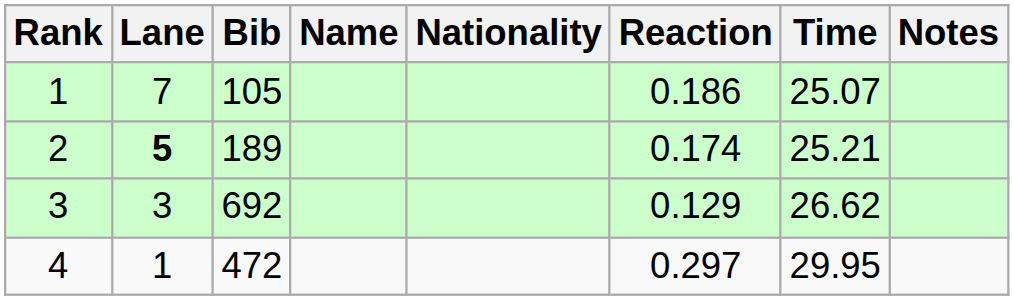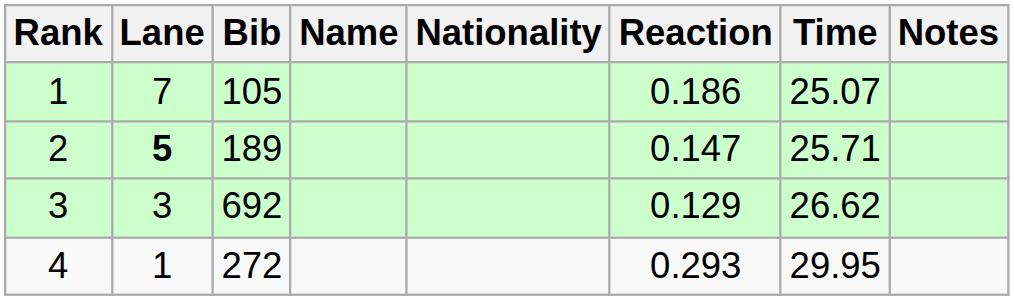2 | Reaction: 0.174 -> 0.147
2 | Time: 25.21 -> 25.71
4 | Bib: 472 -> 272
4 | Reaction: 0.297 -> 0.293
